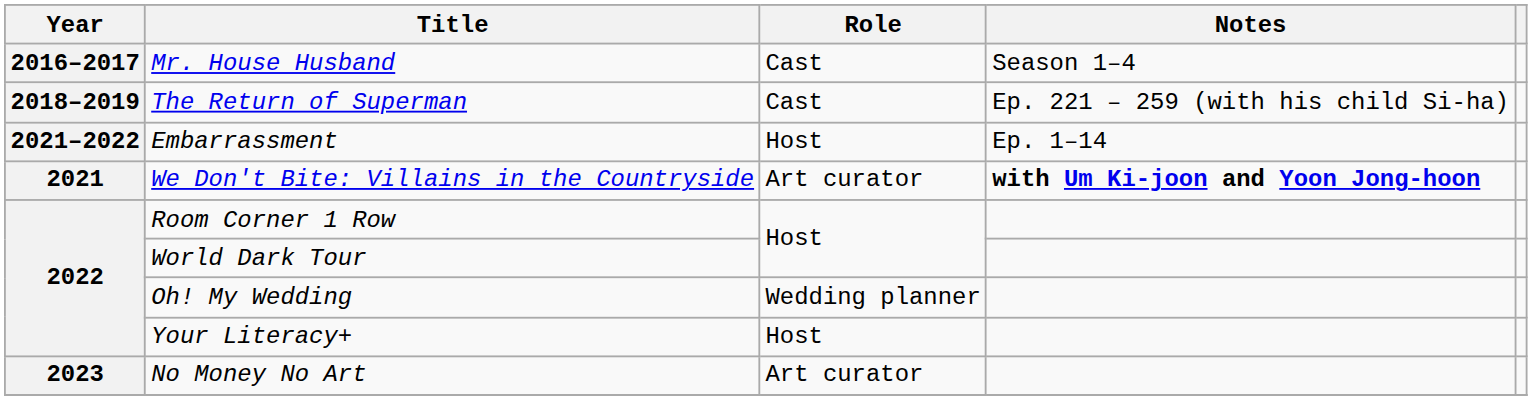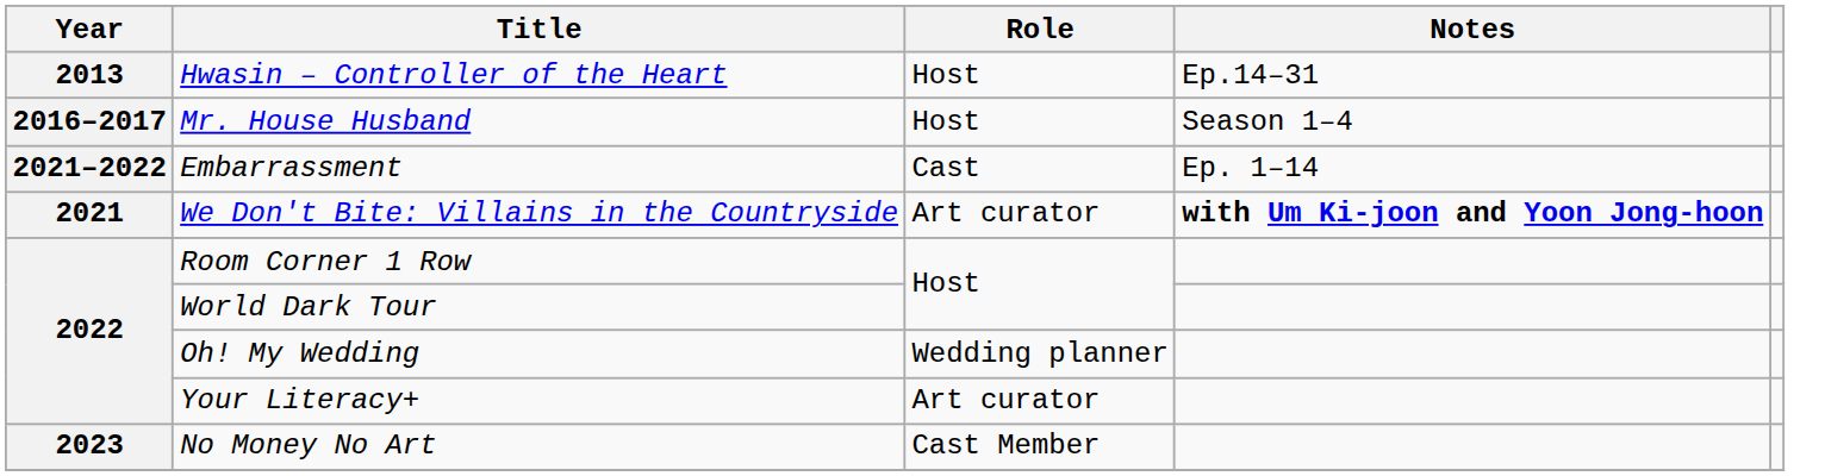+ row: 2013 | Hwasin – Controller of the Heart | Host | Ep.14–31
Mr. House Husband | Role: Cast -> Host
- row: 2018–2019 | The Return of Superman | Cast | Ep. 221 – 259 (with his child Si-ha)
Embarrassment | Role: Host -> Cast
Your Literacy+ | Role: Host -> Art curator
No Money No Art | Role: Art curator -> Cast Member
